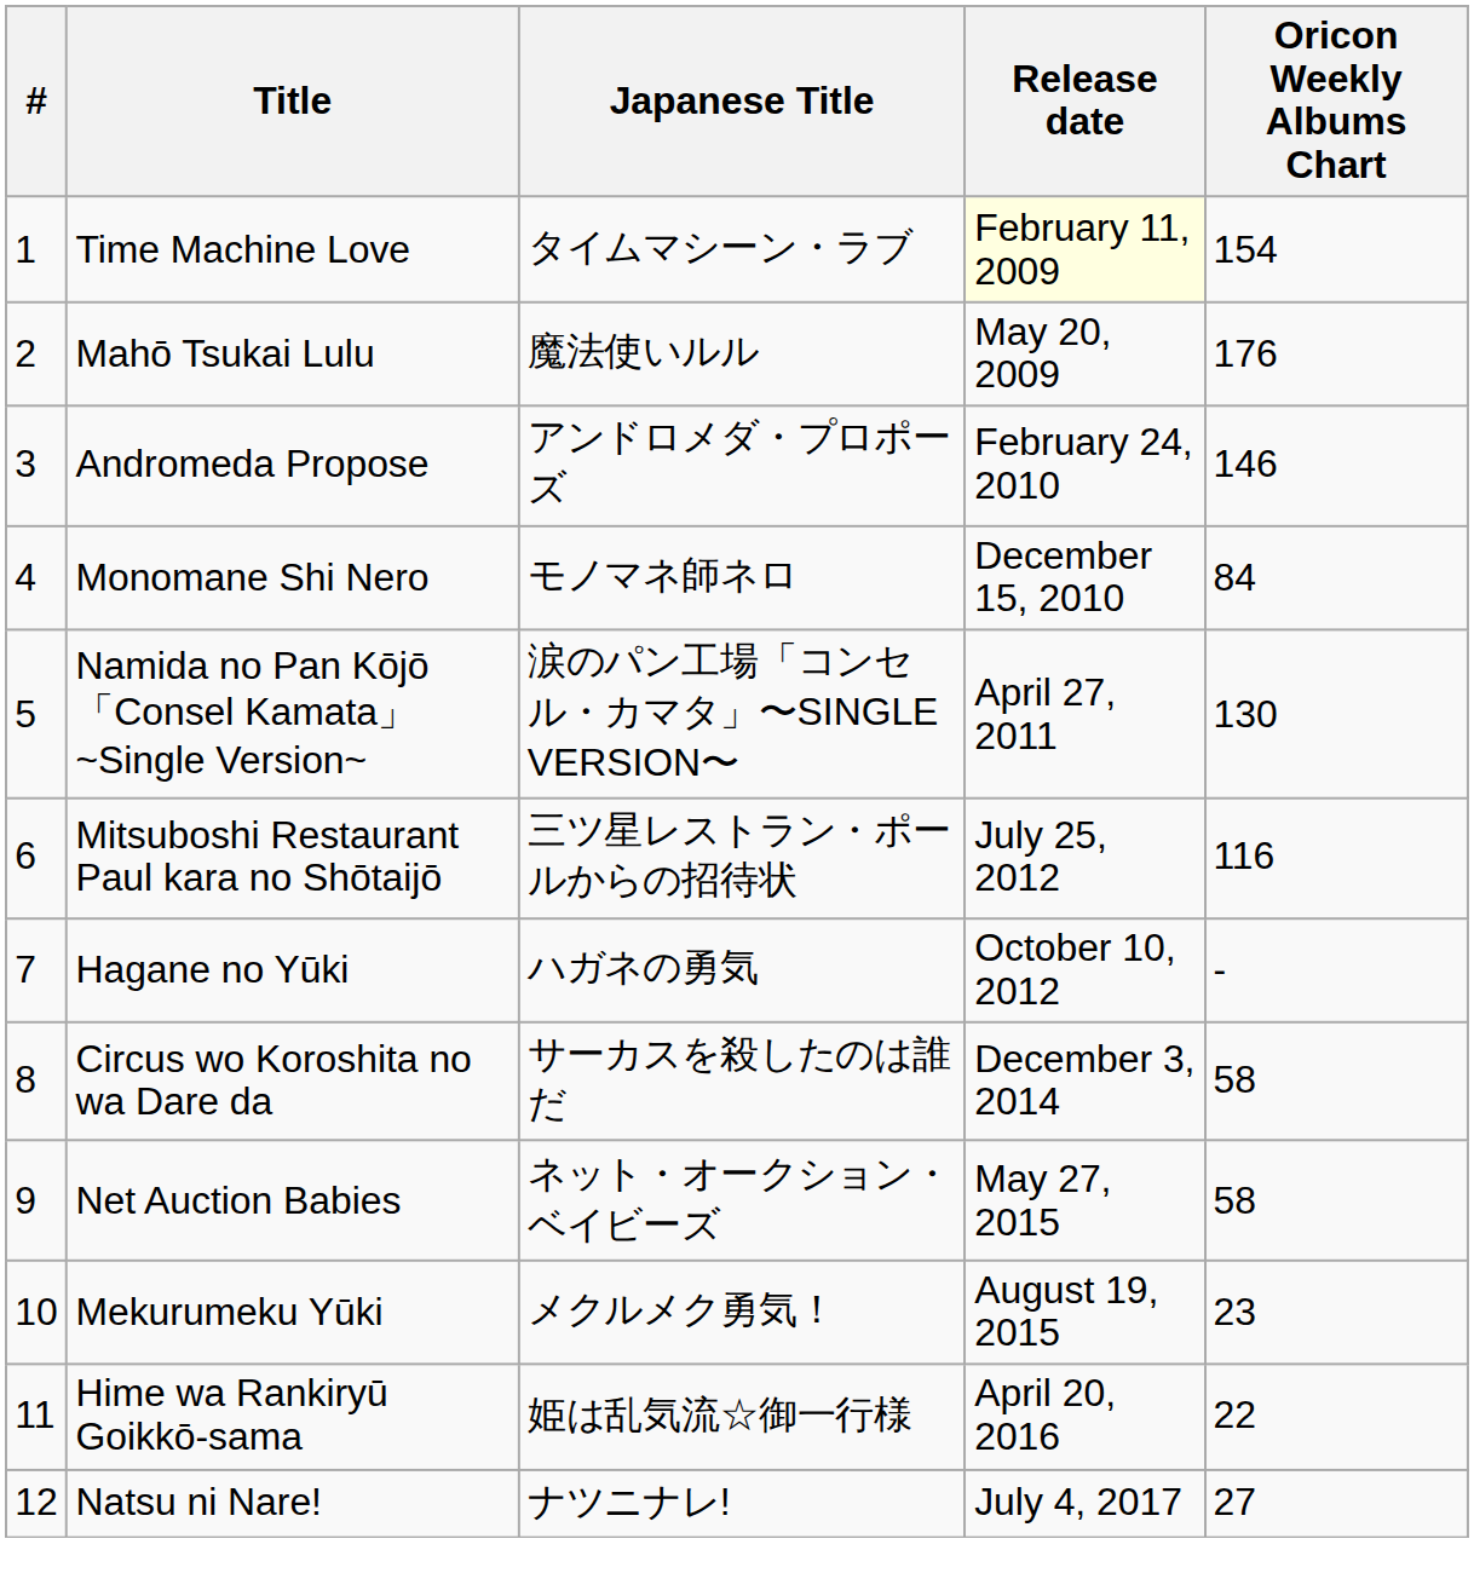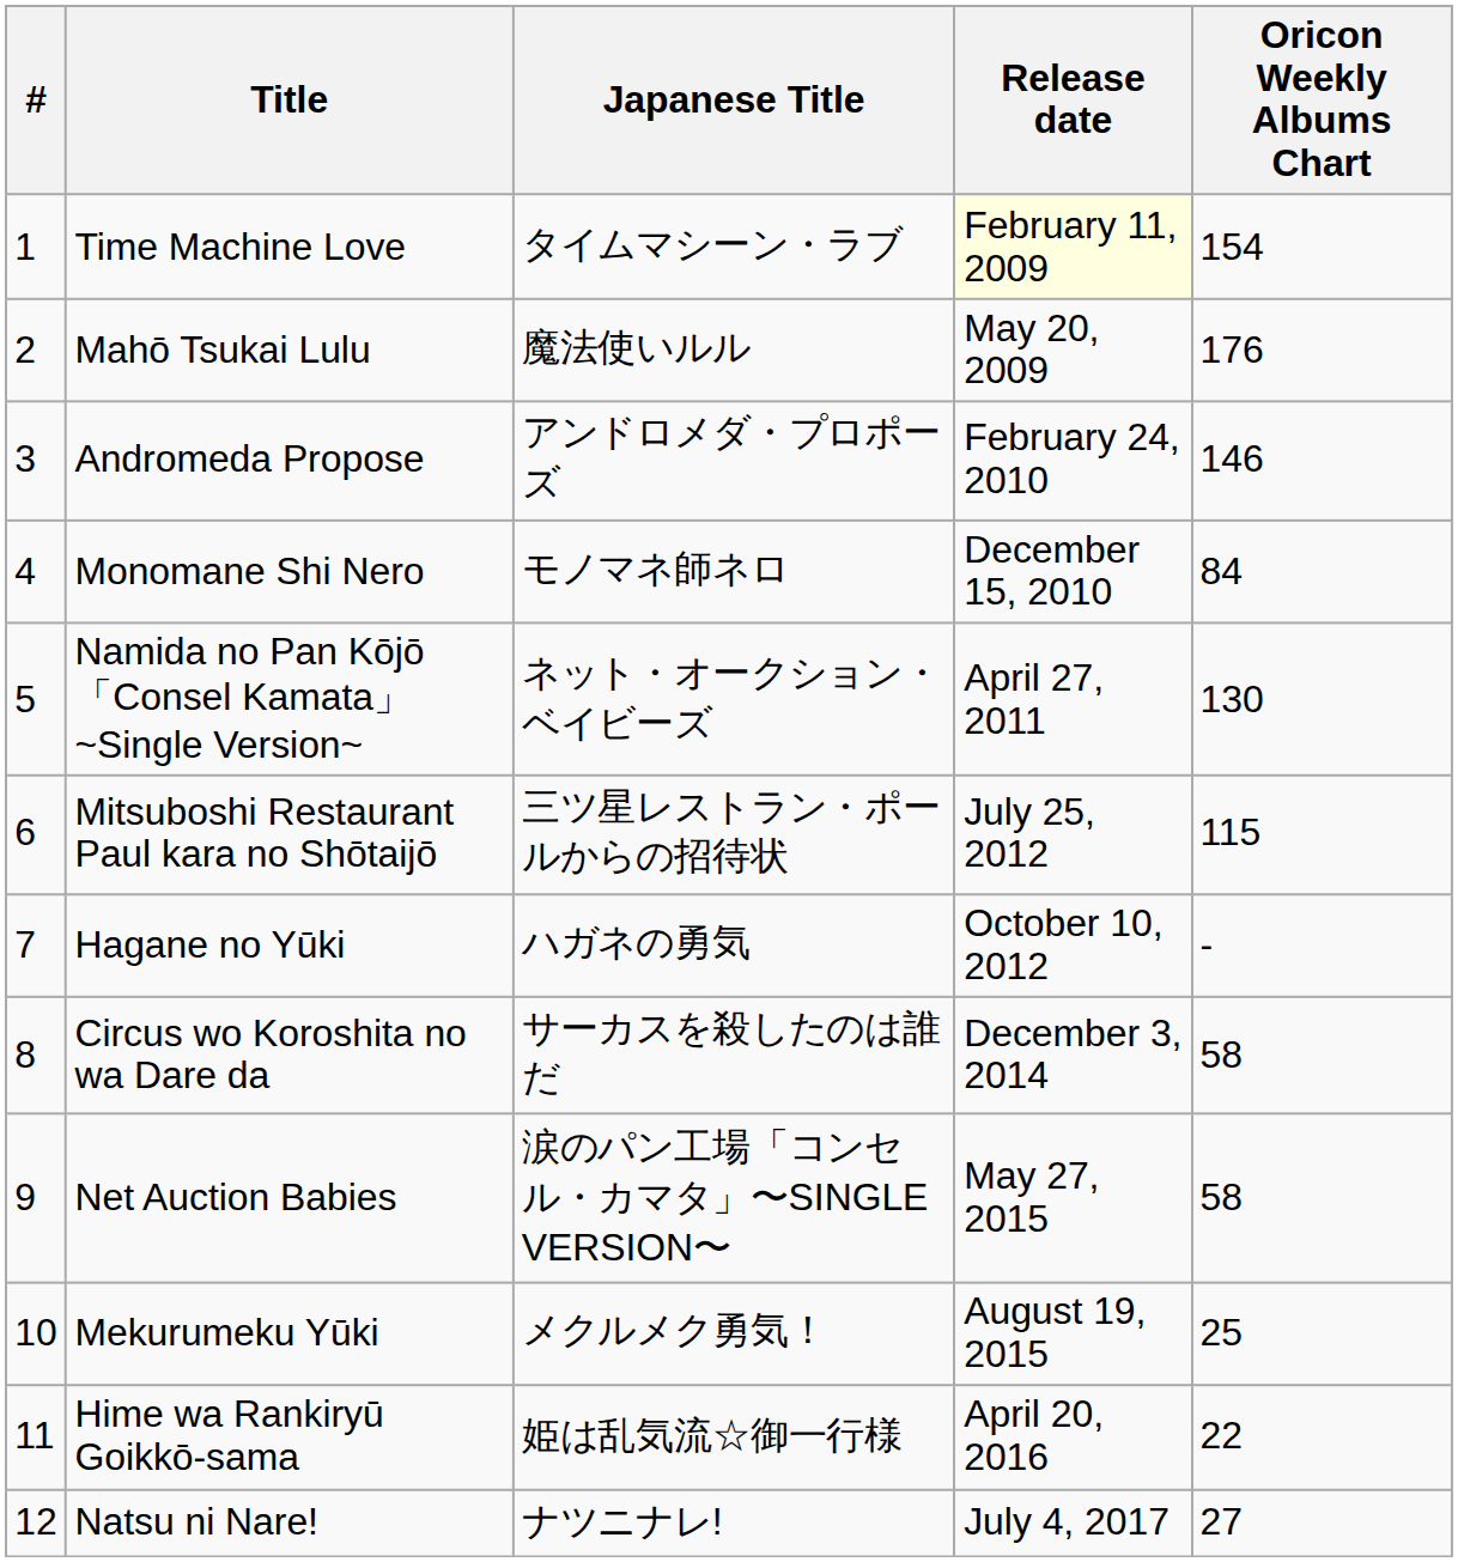Namida no Pan Kōjō 「Consel Kamata」 ~Single Version~ | Japanese Title: 涙のパン工場「コンセル・カマタ」〜SINGLE VERSION〜 -> ネット・オークション・ベイビーズ
Mitsuboshi Restaurant Paul kara no Shōtaijō | Oricon Weekly Albums Chart: 116 -> 115
Net Auction Babies | Japanese Title: ネット・オークション・ベイビーズ -> 涙のパン工場「コンセル・カマタ」〜SINGLE VERSION〜
Mekurumeku Yūki | Oricon Weekly Albums Chart: 23 -> 25
